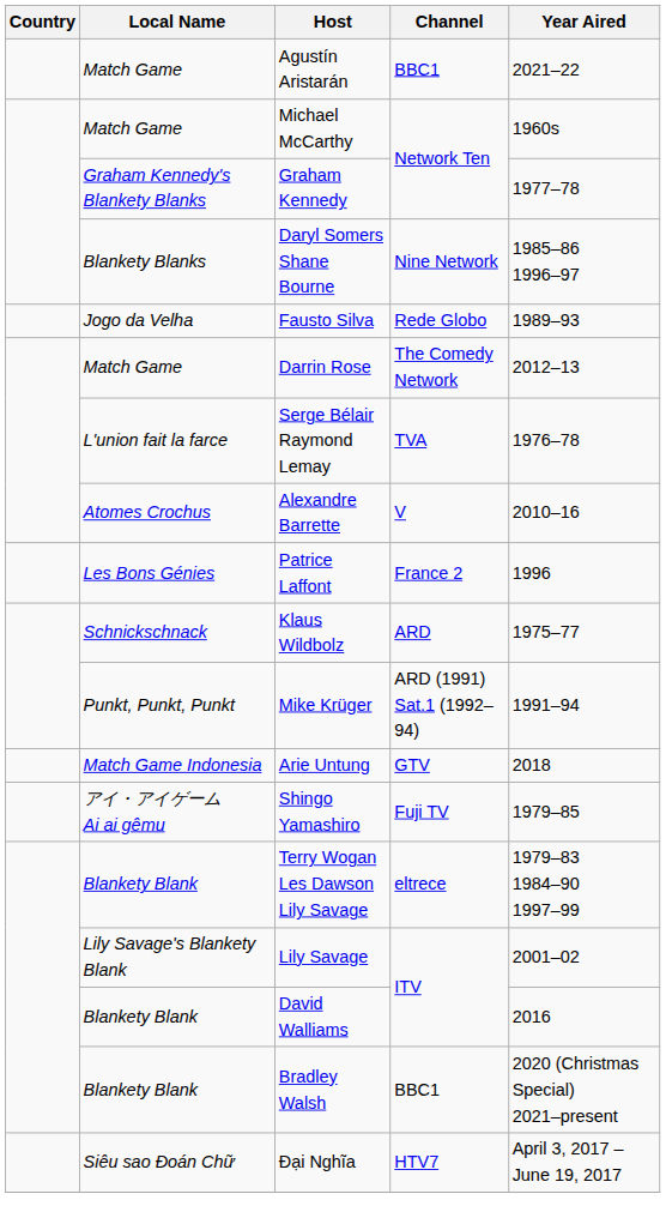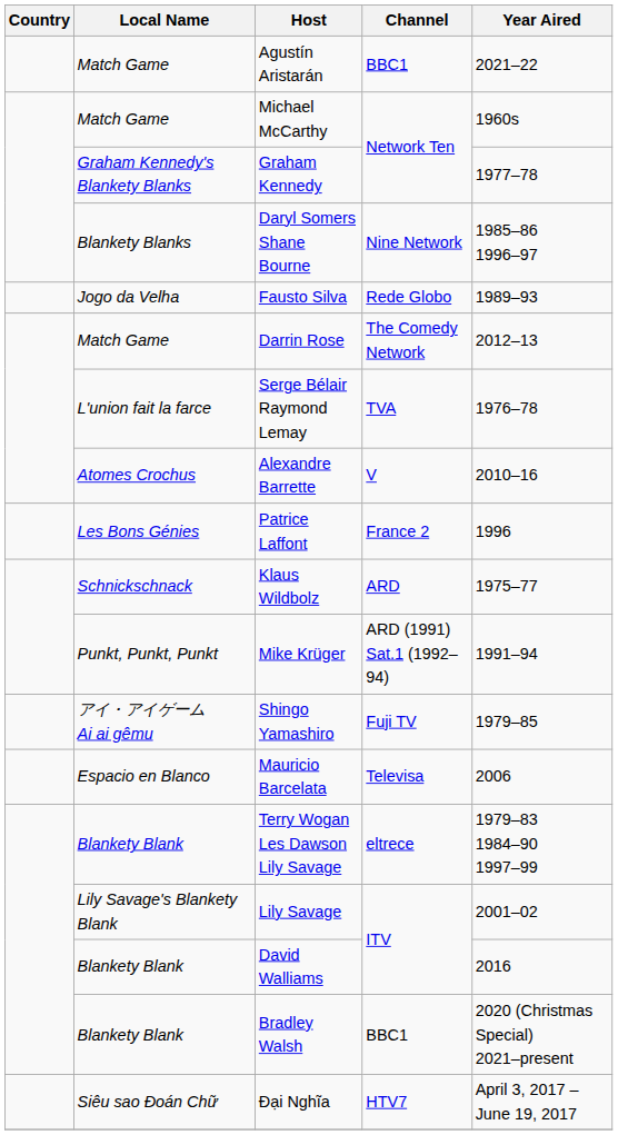- row: Match Game Indonesia | Arie Untung | GTV | 2018
+ row: Espacio en Blanco | Mauricio Barcelata | Televisa | 2006
